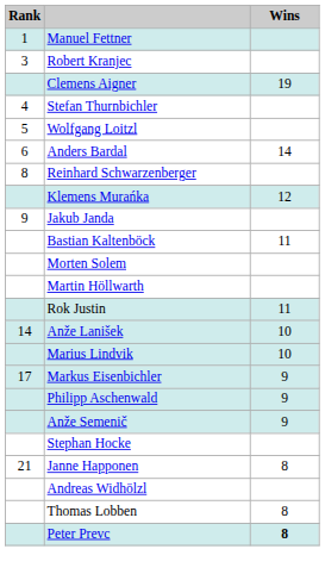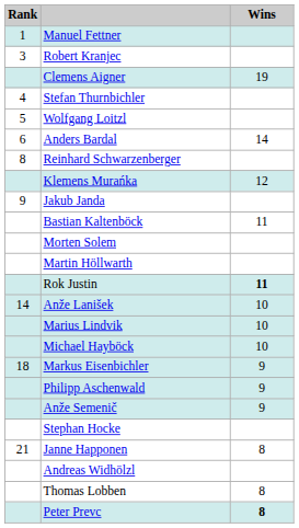Rok Justin | Wins: normal -> bold
+ row: Michael Hayböck | 10
Markus Eisenbichler | Rank: 17 -> 18
